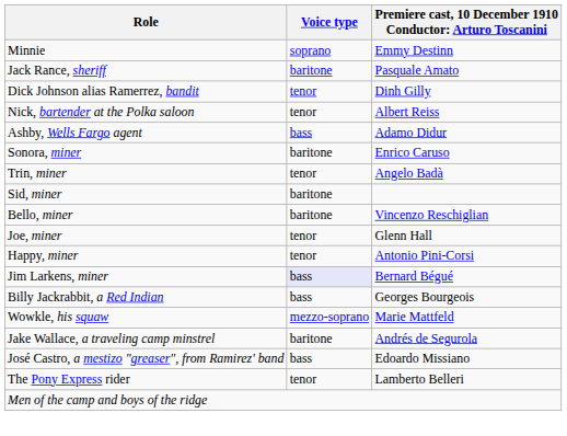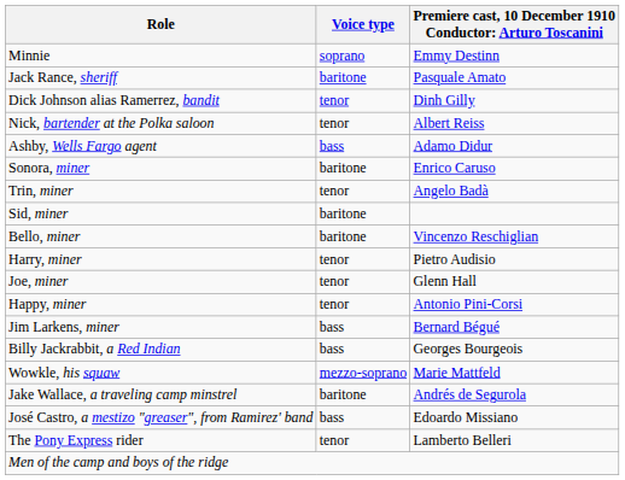+ row: Harry, miner | tenor | Pietro Audisio
Jim Larkens, miner | Voice type: lavender background -> no background
